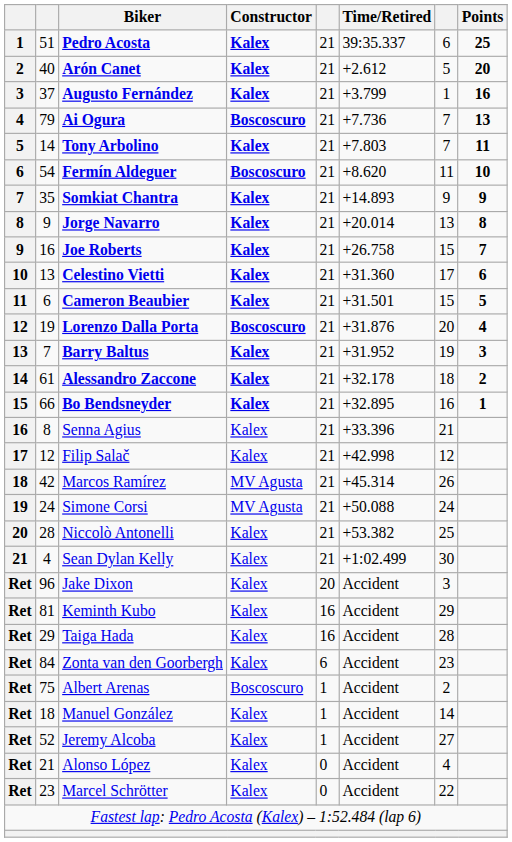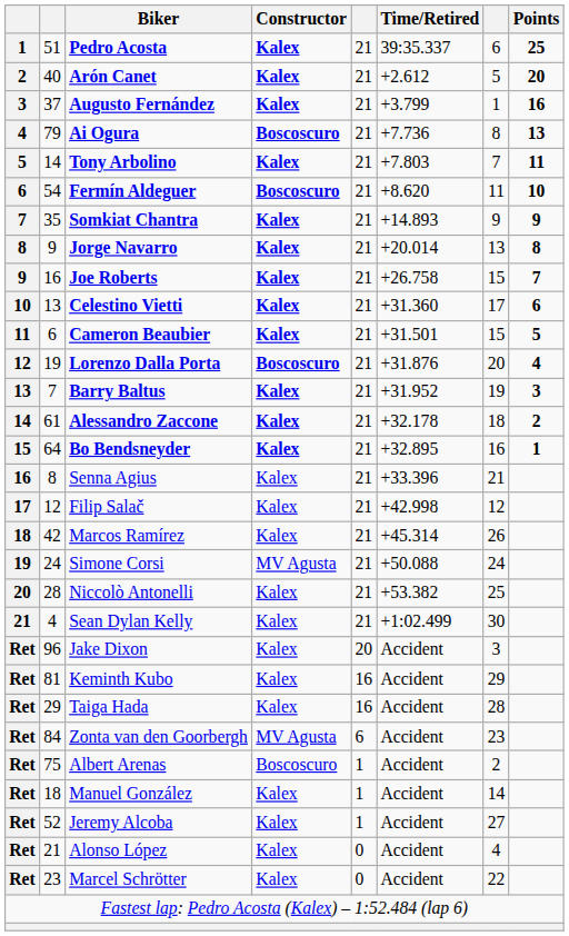Ai Ogura | column 7: 7 -> 8
Bo Bendsneyder | column 2: 66 -> 64
Marcos Ramírez | Constructor: MV Agusta -> Kalex
Zonta van den Goorbergh | Constructor: Kalex -> MV Agusta
